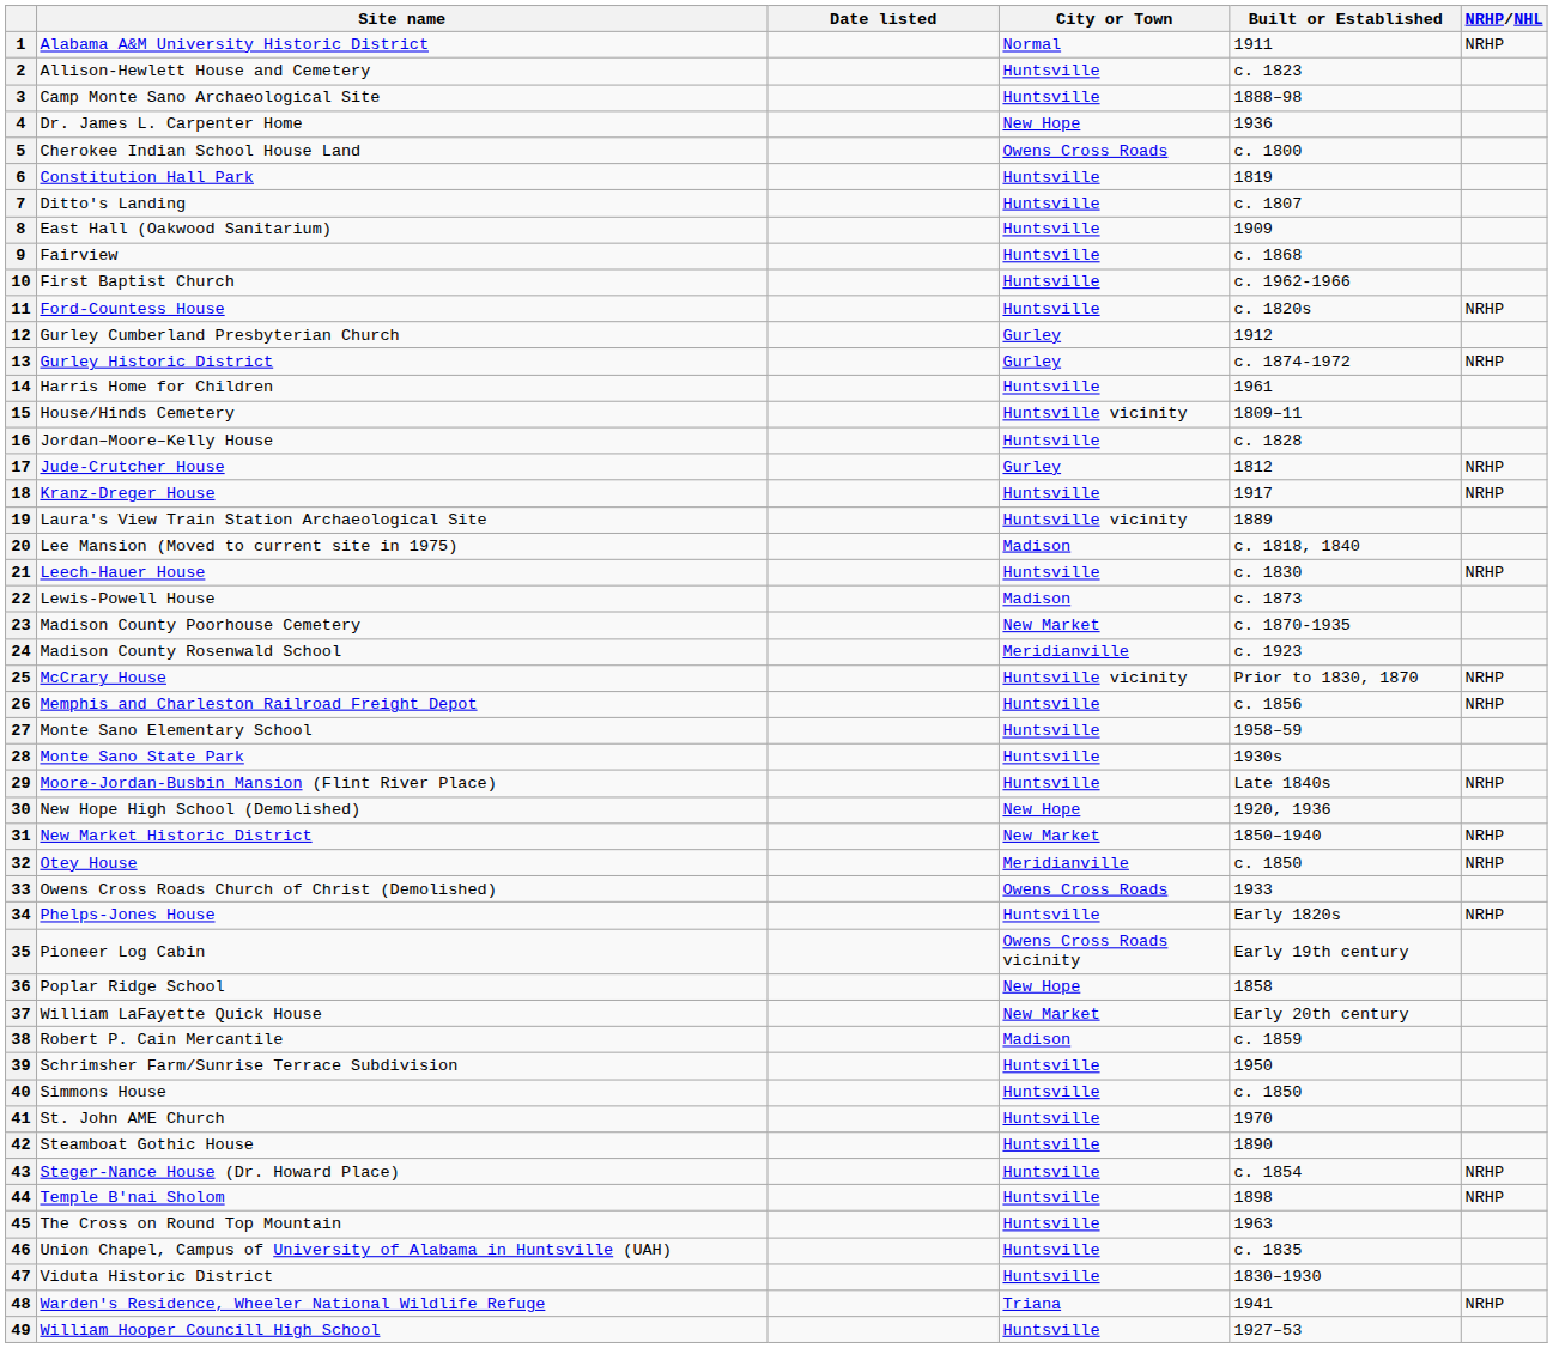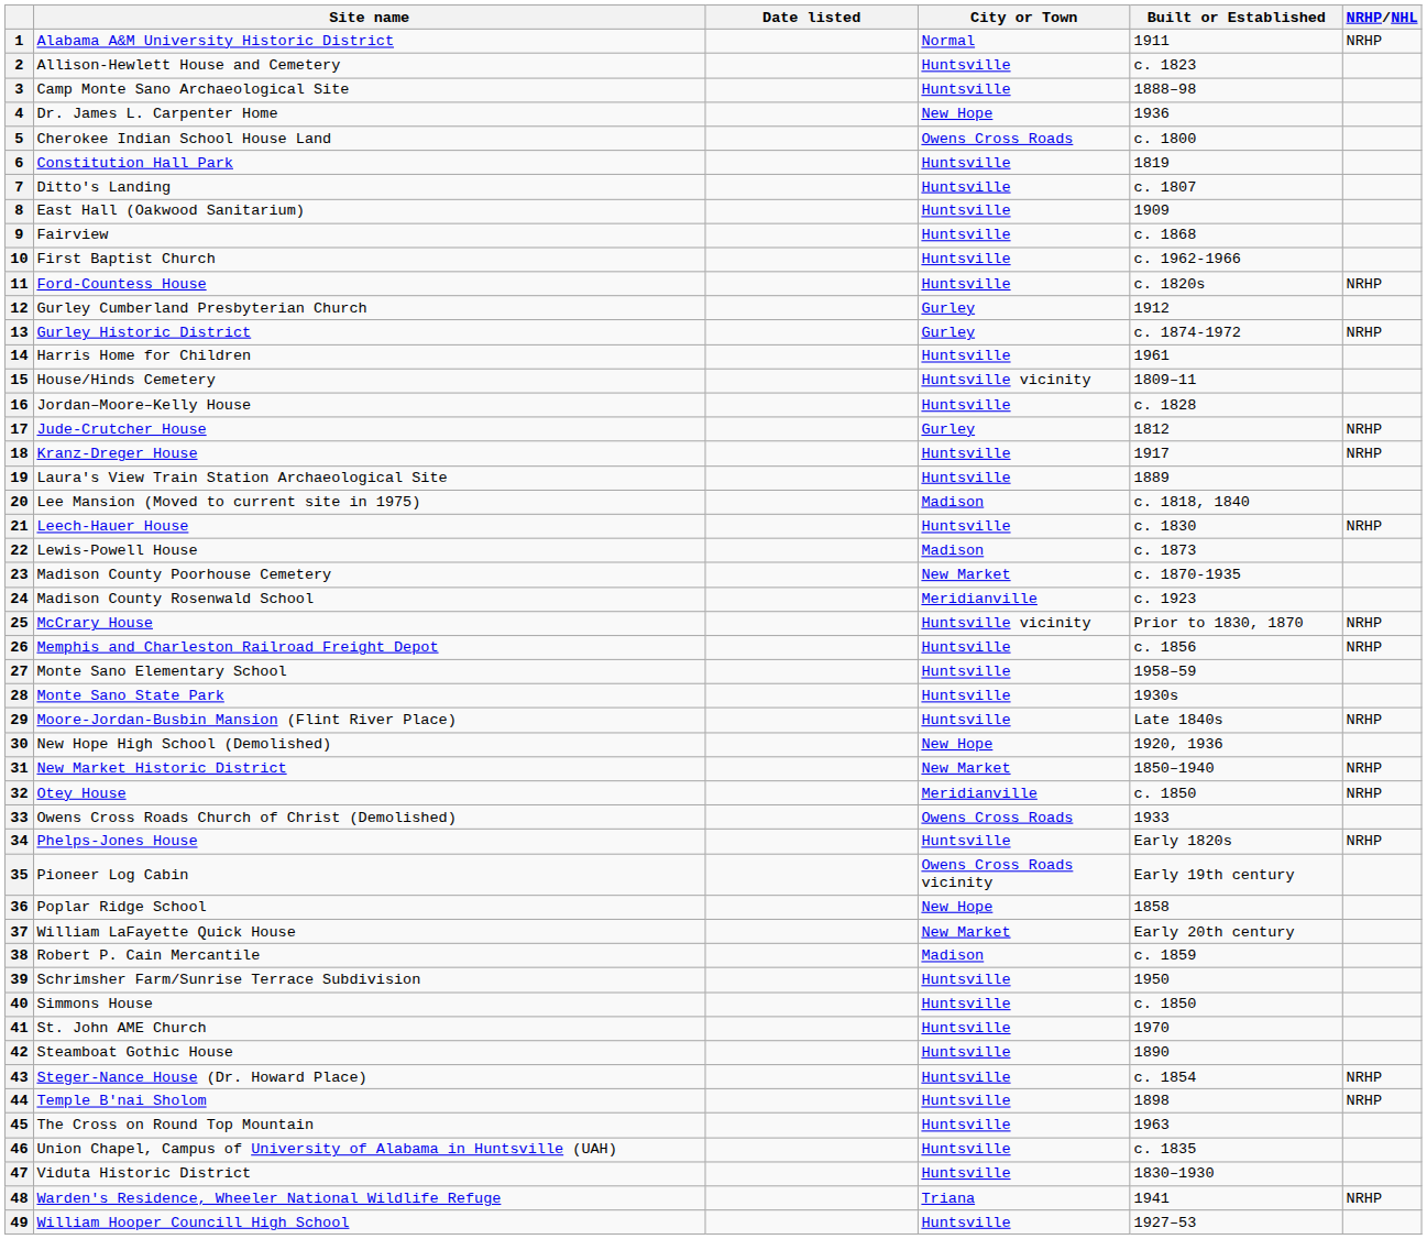19 | City or Town: Huntsville vicinity -> Huntsville
